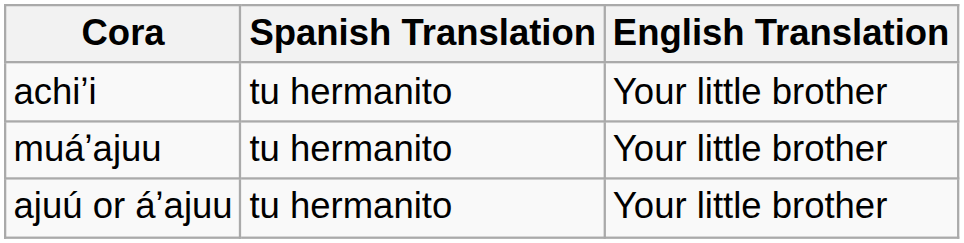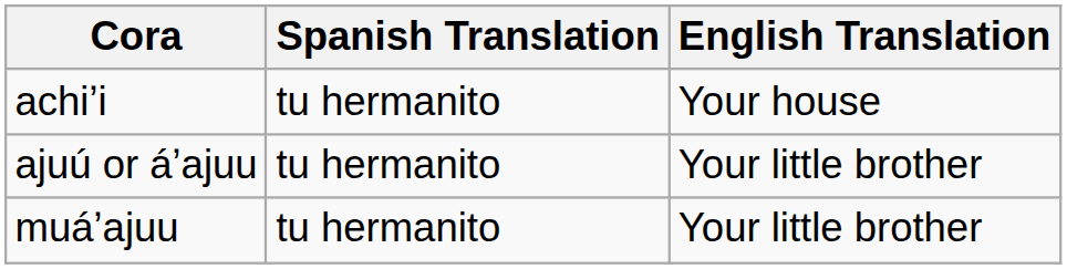achiʼi | English Translation: Your little brother -> Your house
rows swapped: muáʼajuu <-> ajuú or áʼajuu
